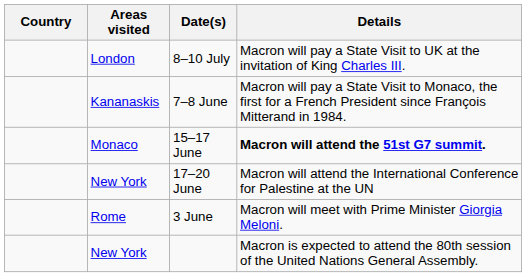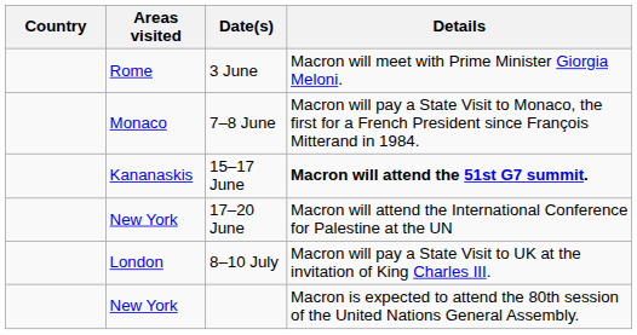rows swapped: 3 June <-> 8–10 July
7–8 June | Areas visited: Kananaskis -> Monaco
15–17 June | Areas visited: Monaco -> Kananaskis
